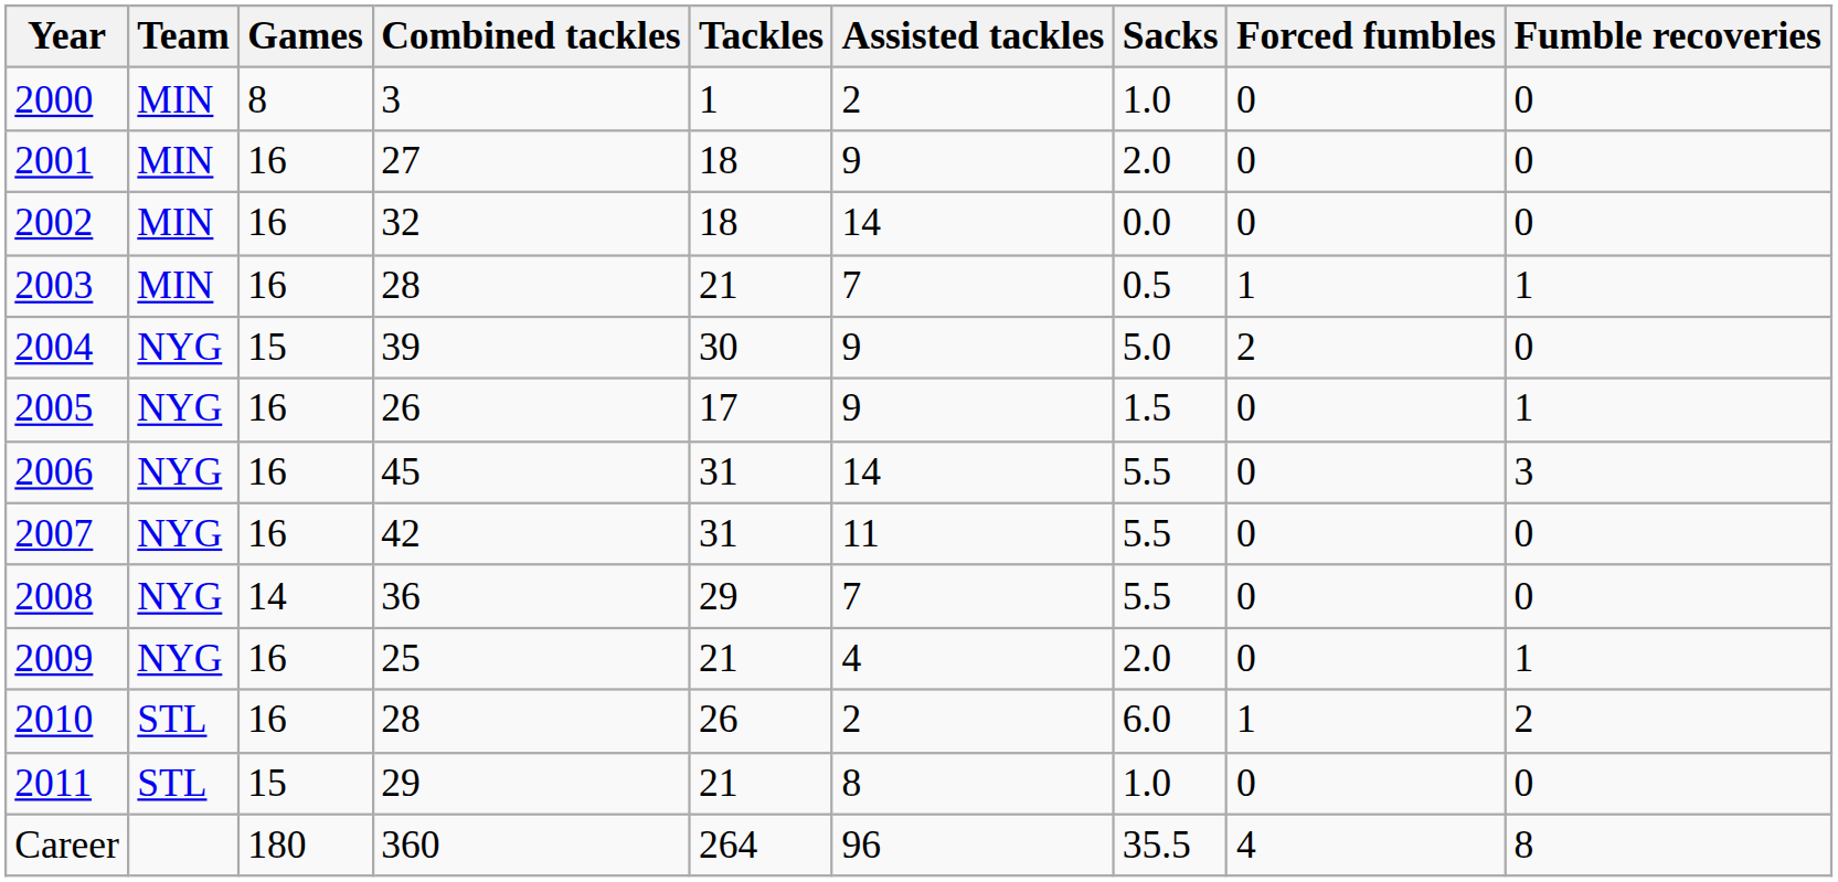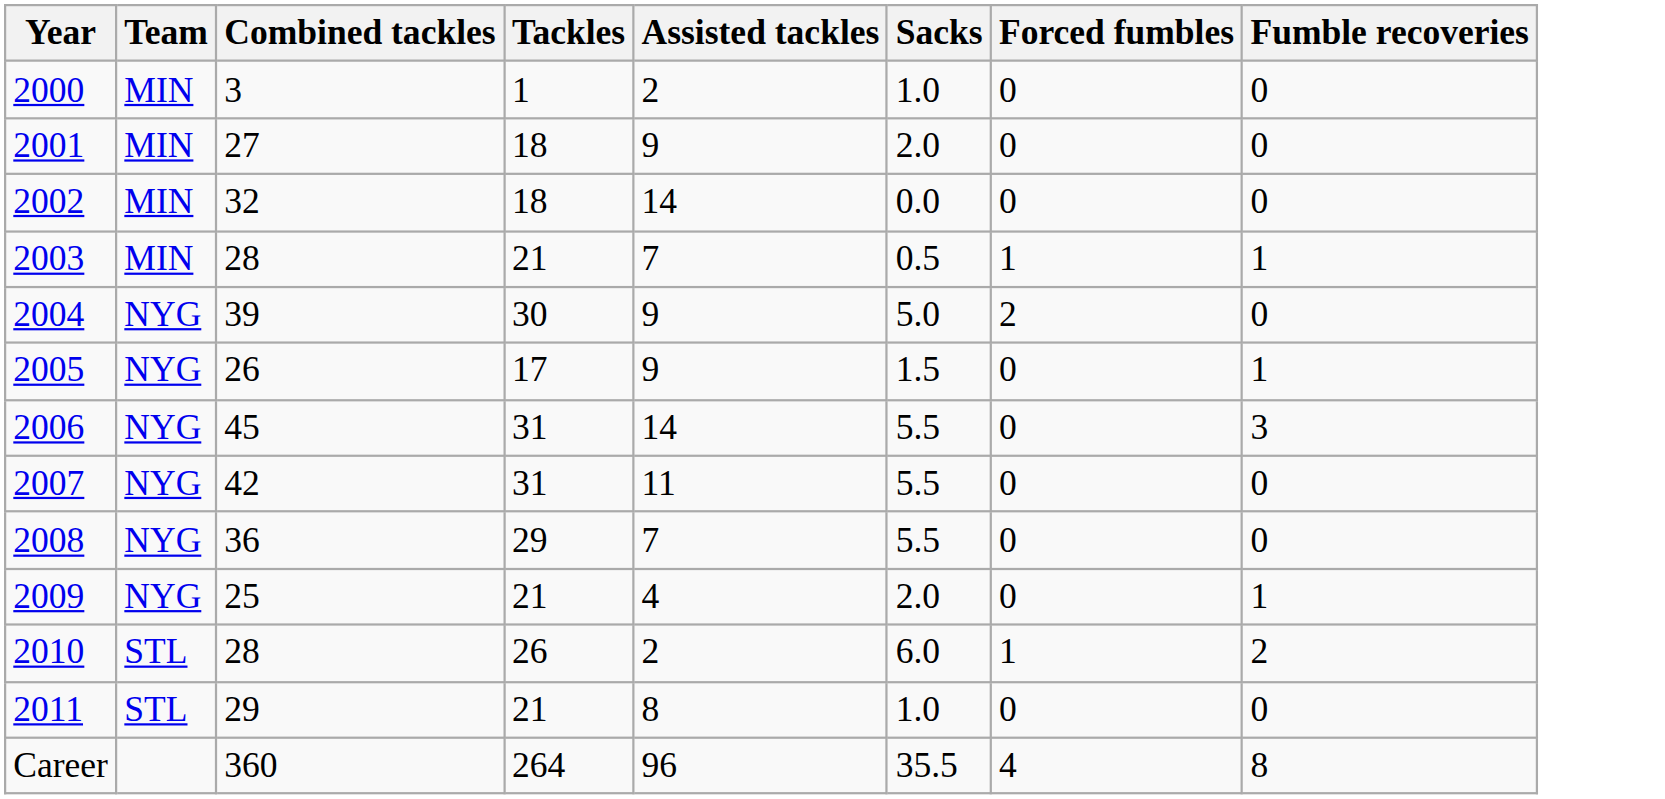- column: Games | 8 | 16 | 16 | 16 | 15 | 16 | 16 | 16 | 14 | 16 | 16 | 15 | 180
